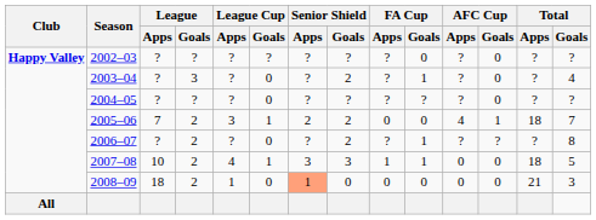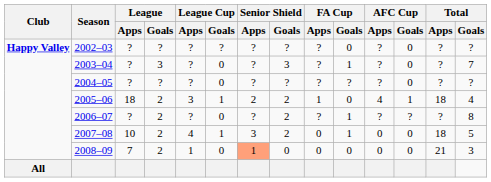2003–04 | Senior Shield / Goals: 2 -> 3
2003–04 | Total / Goals: 4 -> 7
2005–06 | League / Apps: 7 -> 18
2005–06 | FA Cup / Apps: 0 -> 1
2005–06 | Total / Goals: 7 -> 4
2007–08 | Senior Shield / Goals: 3 -> 2
2007–08 | FA Cup / Apps: 1 -> 0
2008–09 | League / Apps: 18 -> 7
